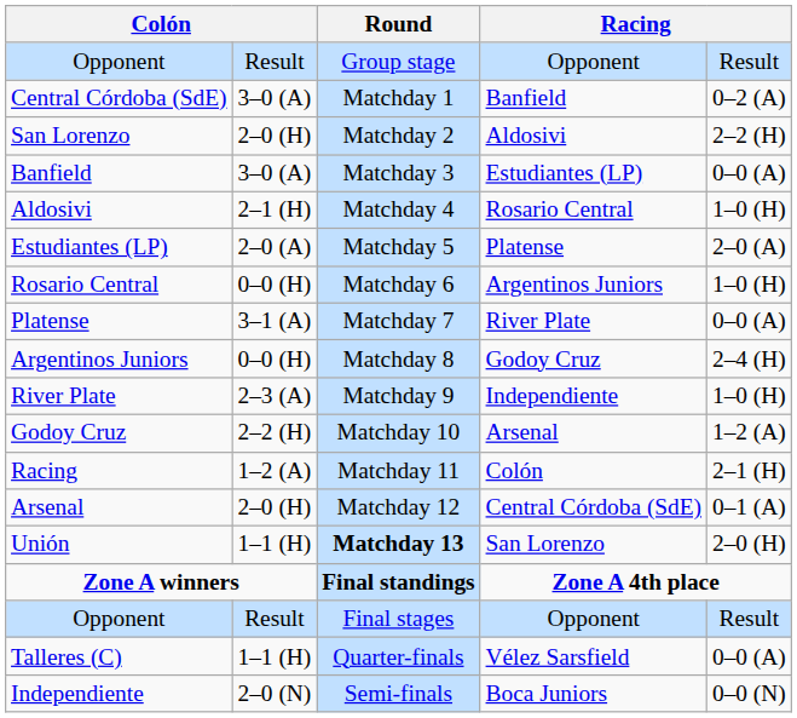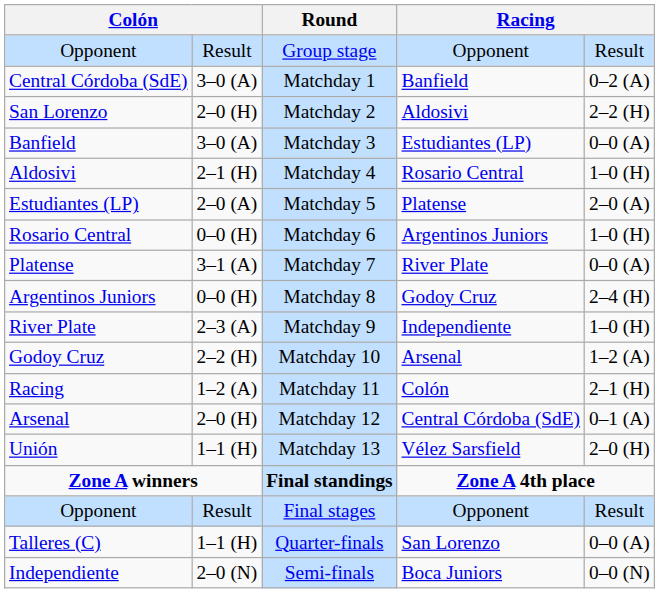Unión | Round: bold -> normal
Unión | column 6: San Lorenzo -> Vélez Sarsfield
Talleres (C) | column 6: Vélez Sarsfield -> San Lorenzo
